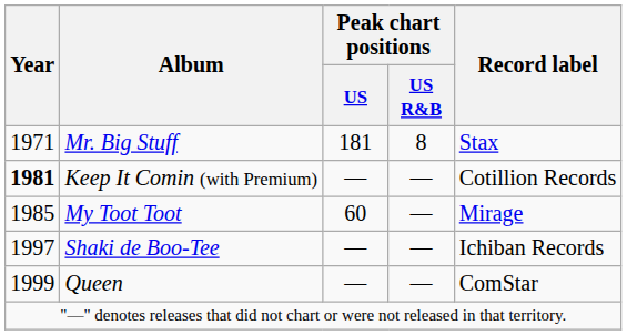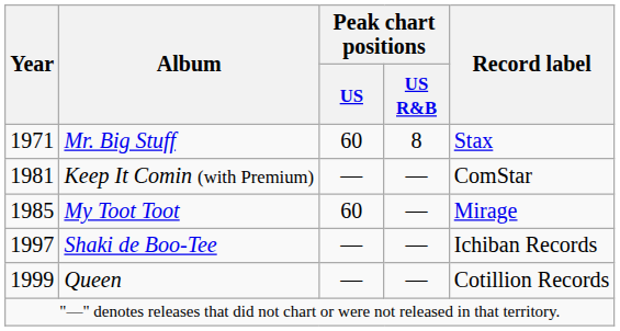Mr. Big Stuff | Peak chart positions / US: 181 -> 60
Keep It Comin (with Premium) | Year: bold -> normal
Keep It Comin (with Premium) | Record label: Cotillion Records -> ComStar
Queen | Record label: ComStar -> Cotillion Records
